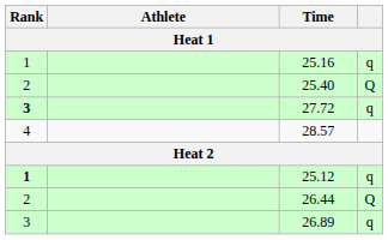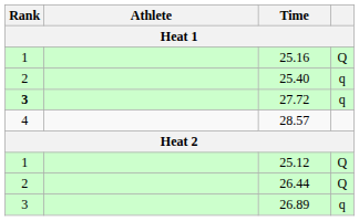25.16 | column 4: q -> Q
25.40 | column 4: Q -> q
25.12 | Rank: bold -> normal
25.12 | column 4: q -> Q
